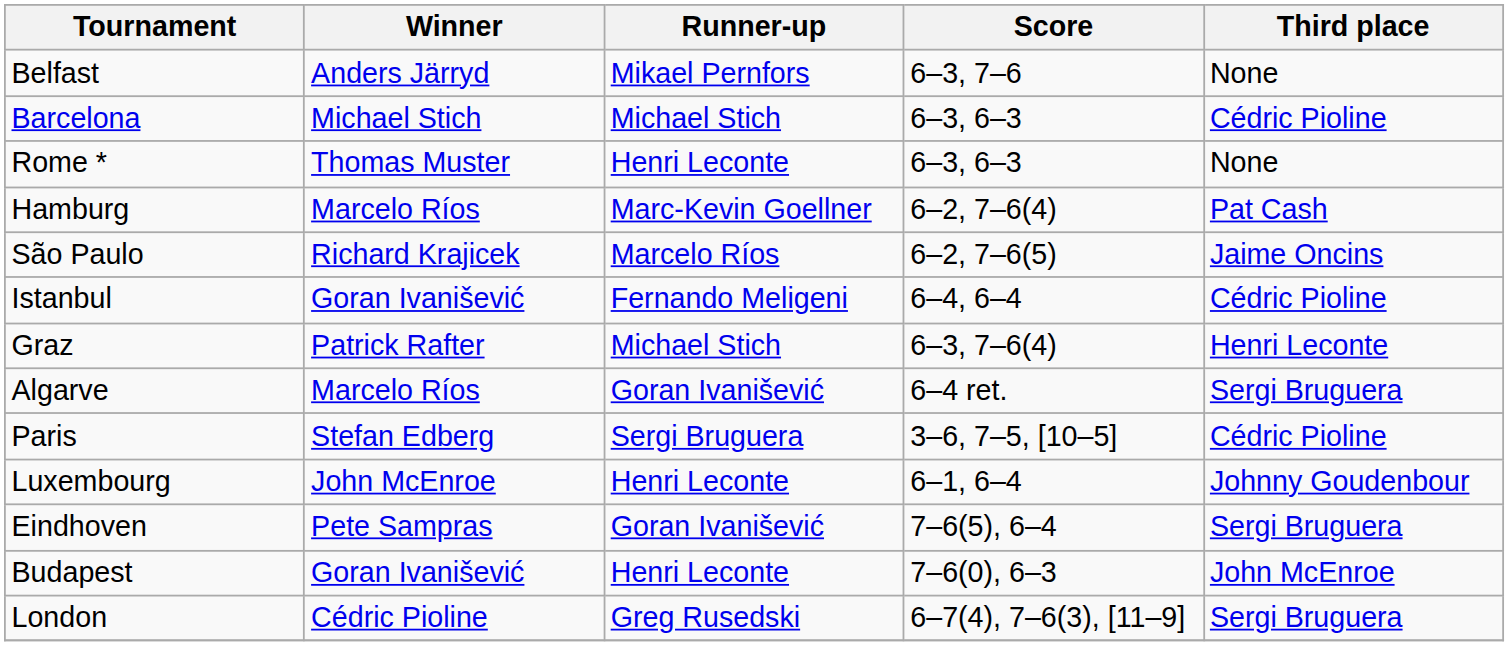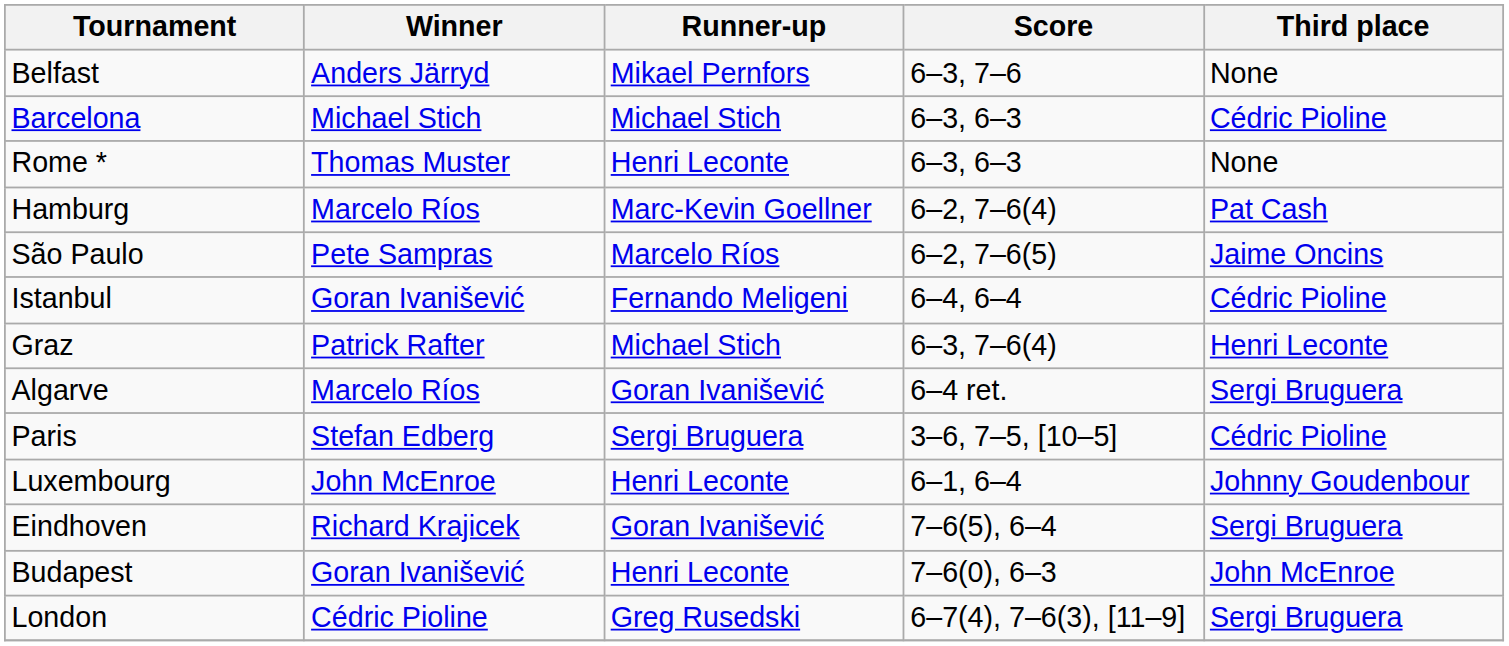São Paulo | Winner: Richard Krajicek -> Pete Sampras
Eindhoven | Winner: Pete Sampras -> Richard Krajicek
